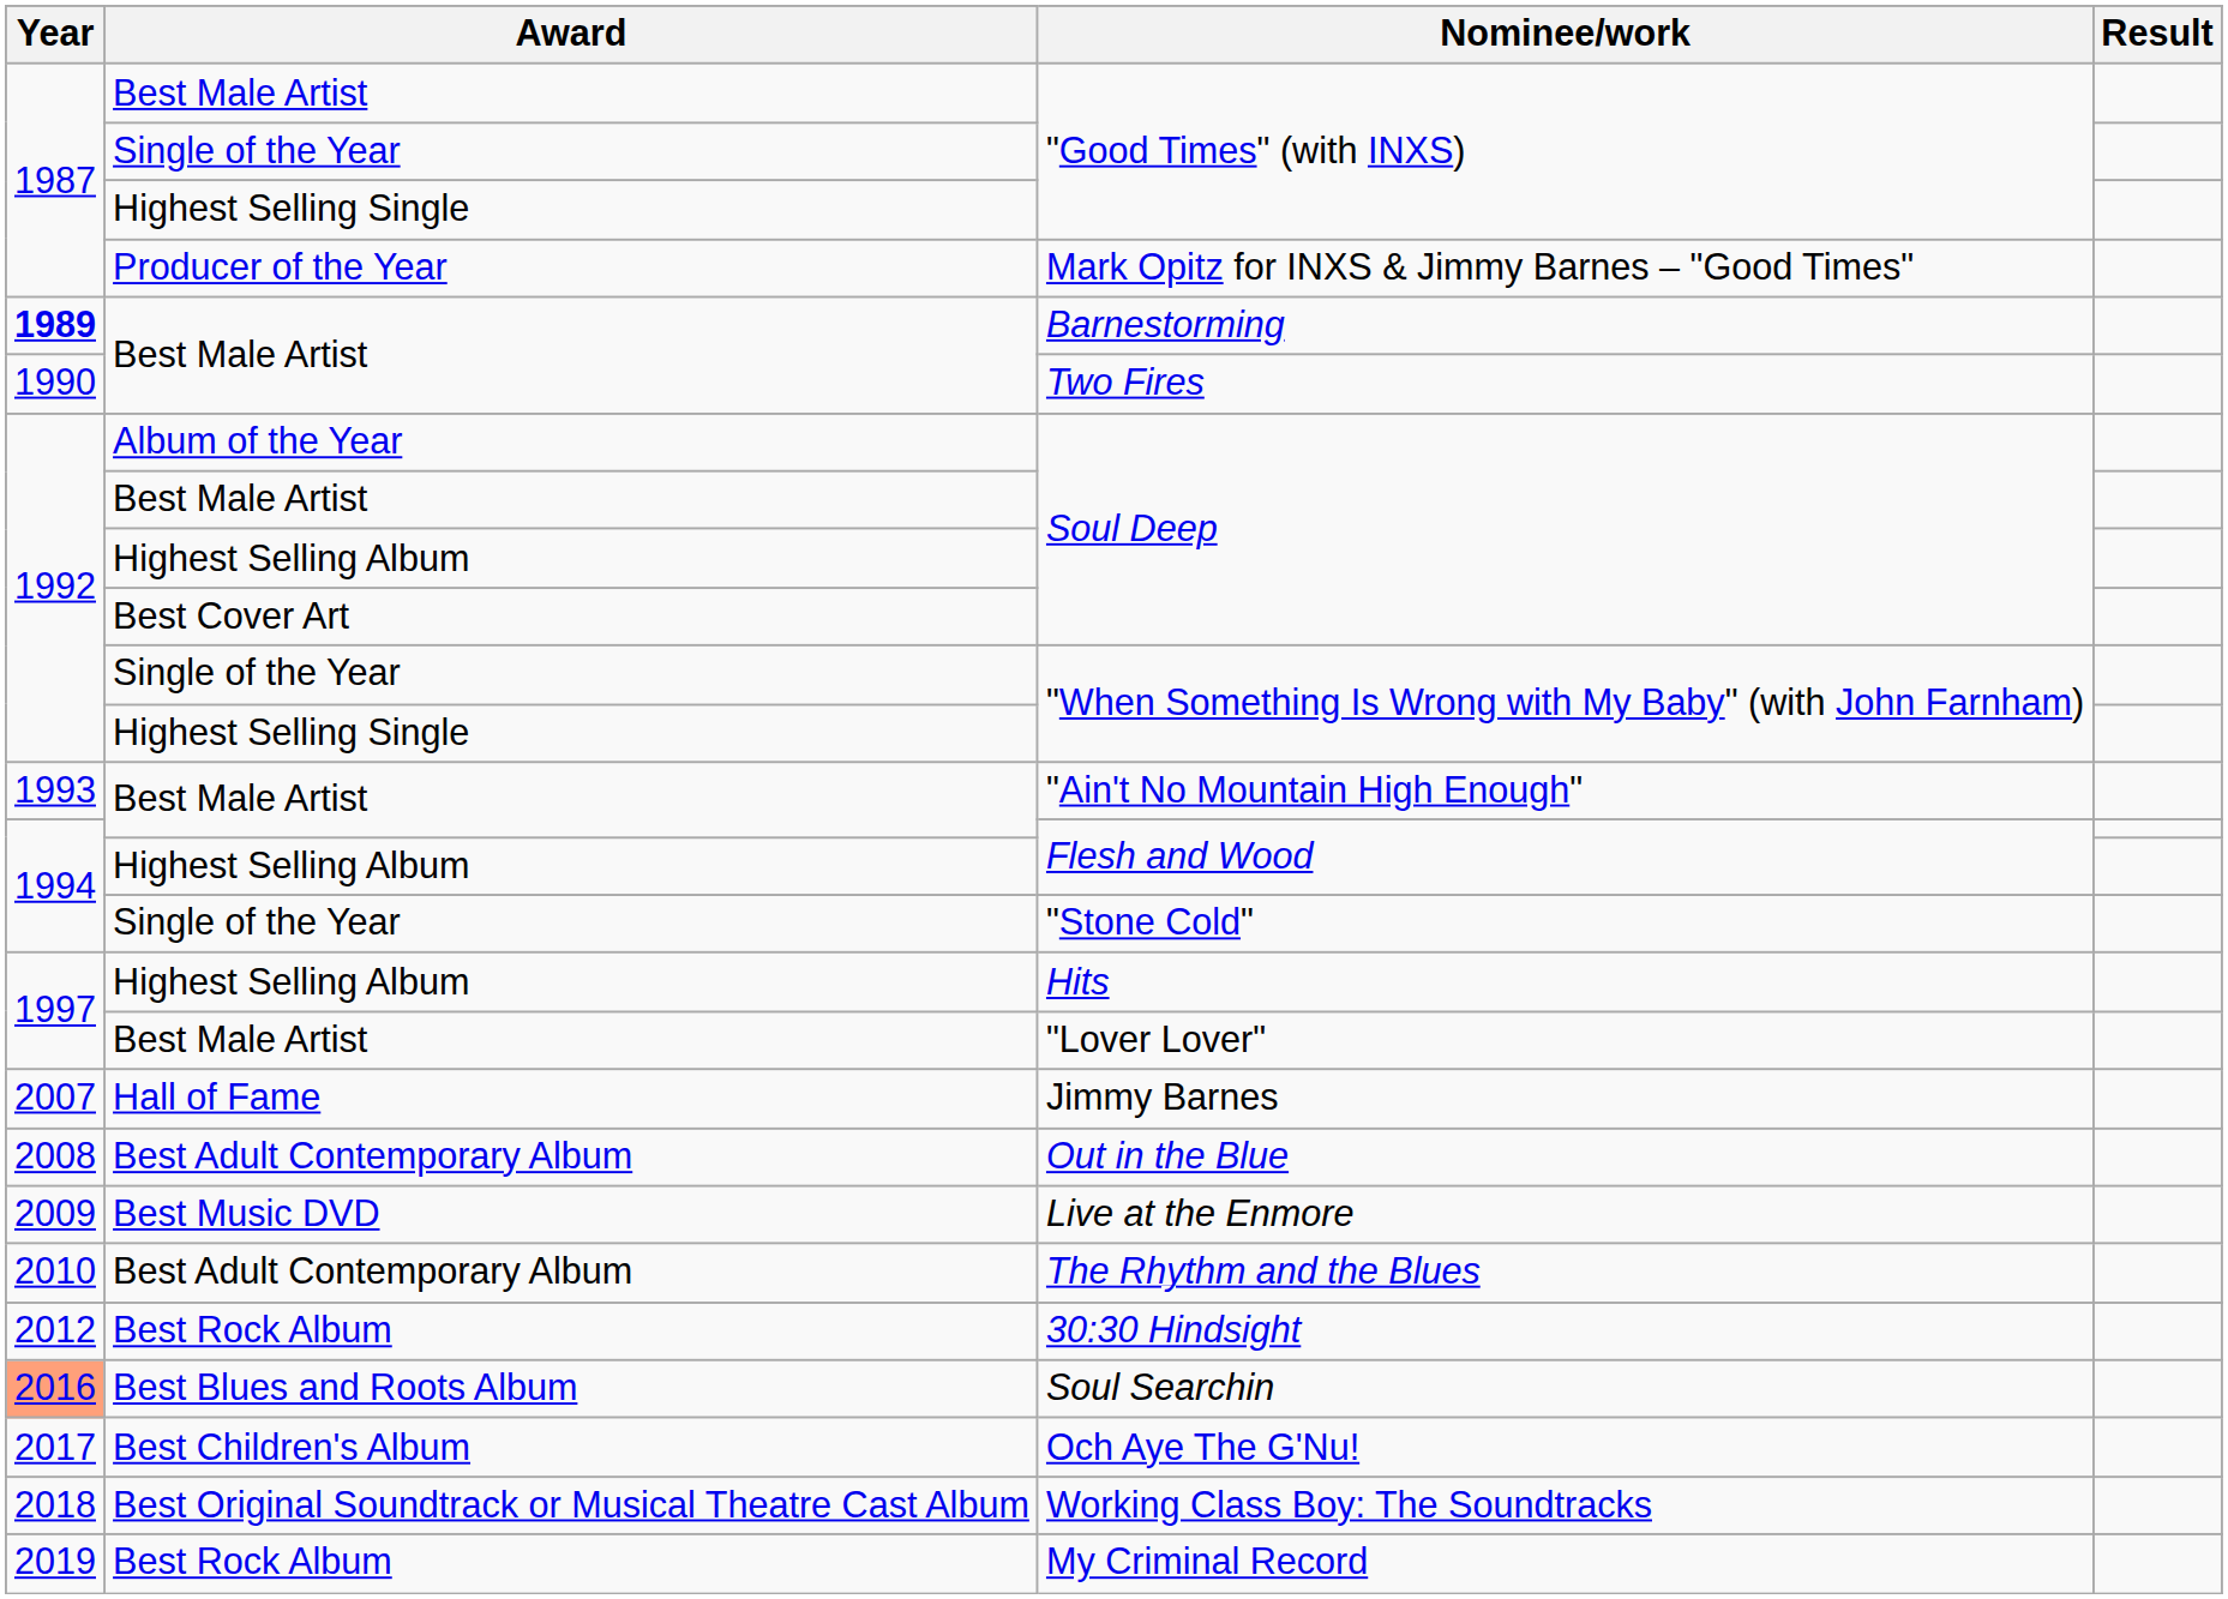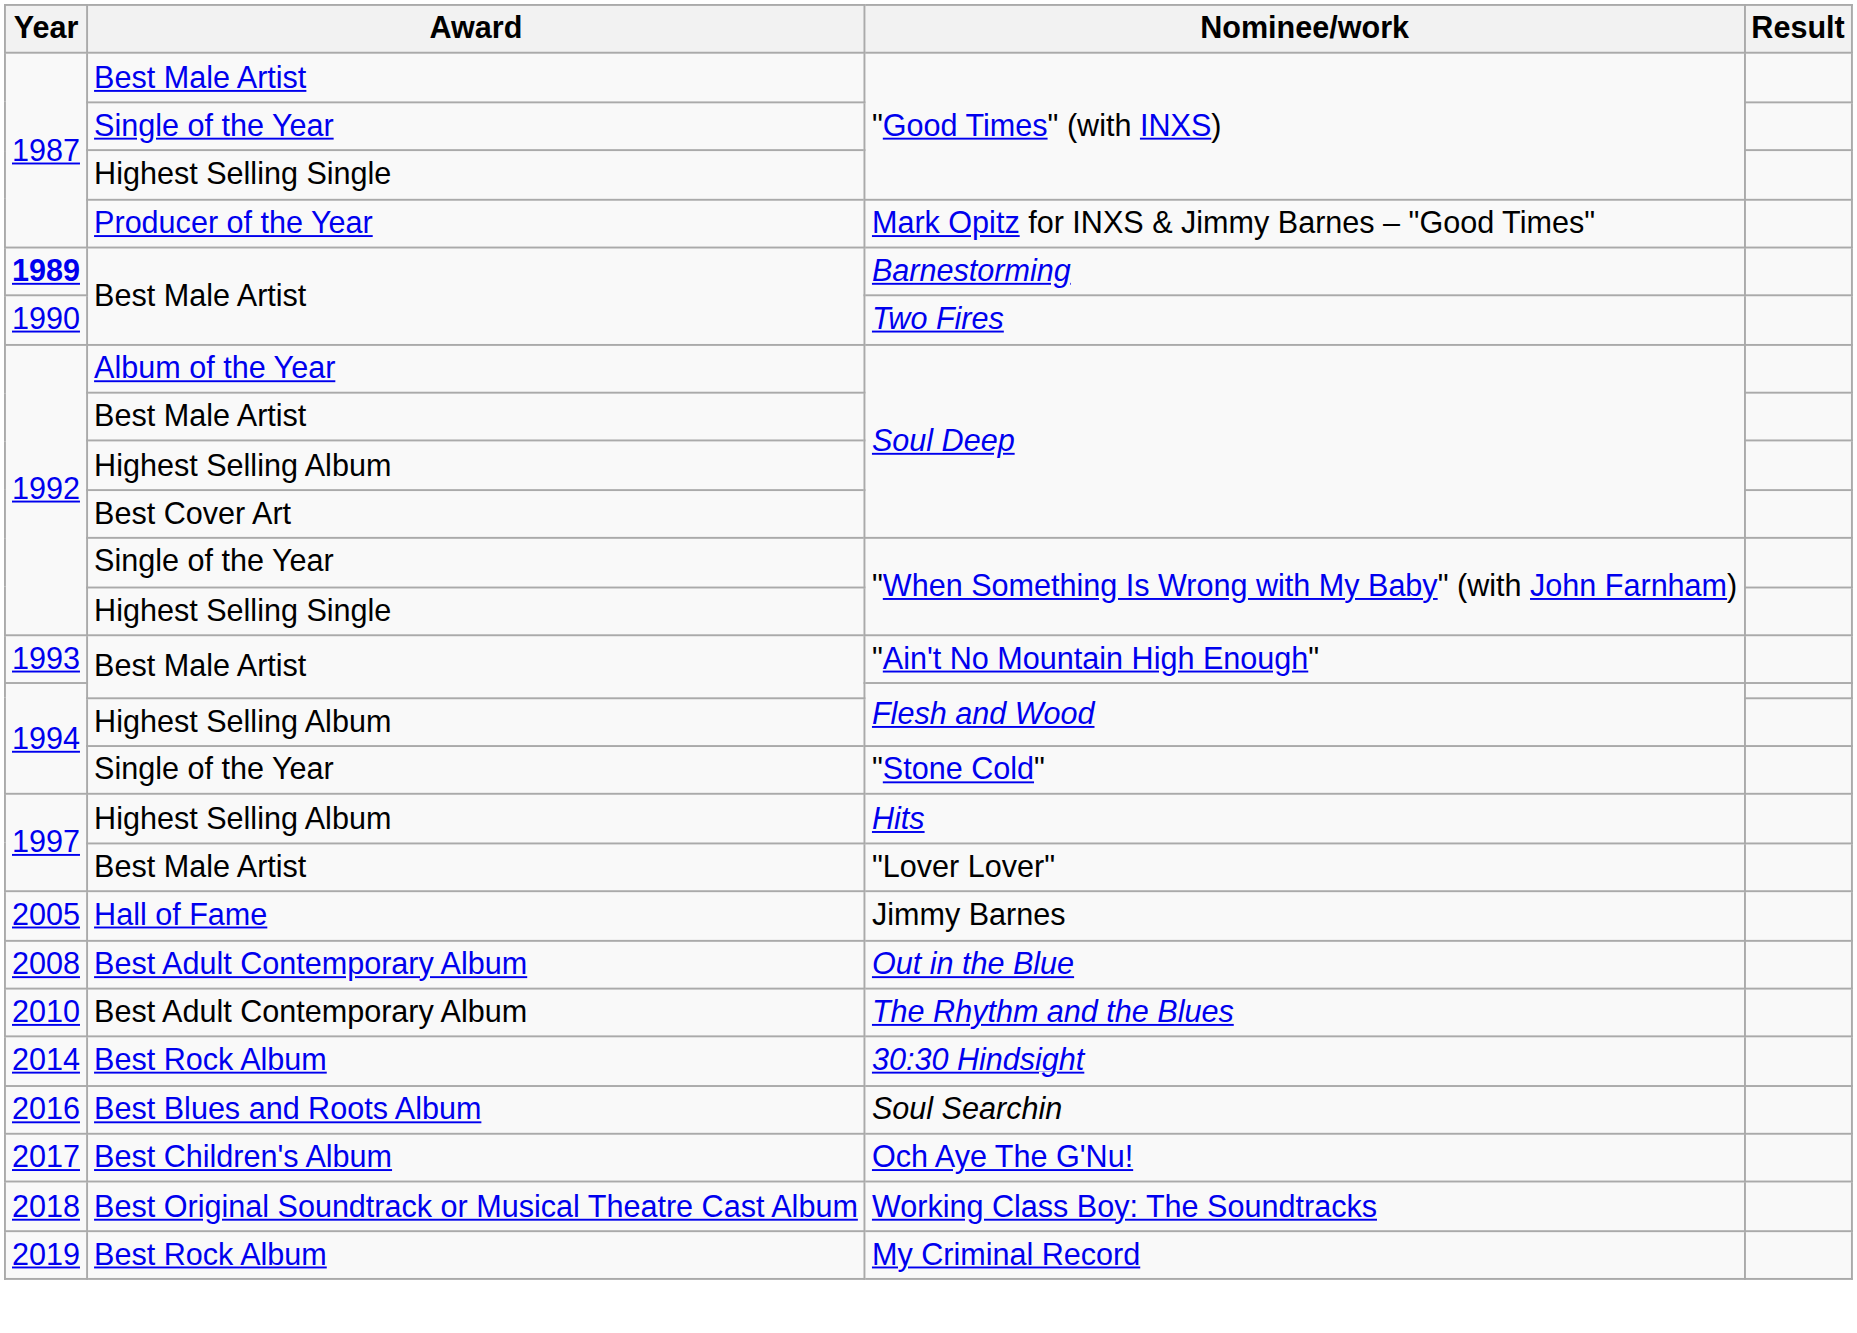Jimmy Barnes | Year: 2007 -> 2005
- row: 2009 | Best Music DVD | Live at the Enmore
30:30 Hindsight | Year: 2012 -> 2014
Soul Searchin | Year: lightsalmon background -> no background
